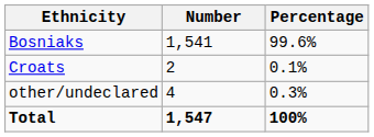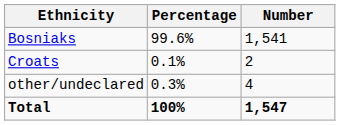columns swapped: Number <-> Percentage
